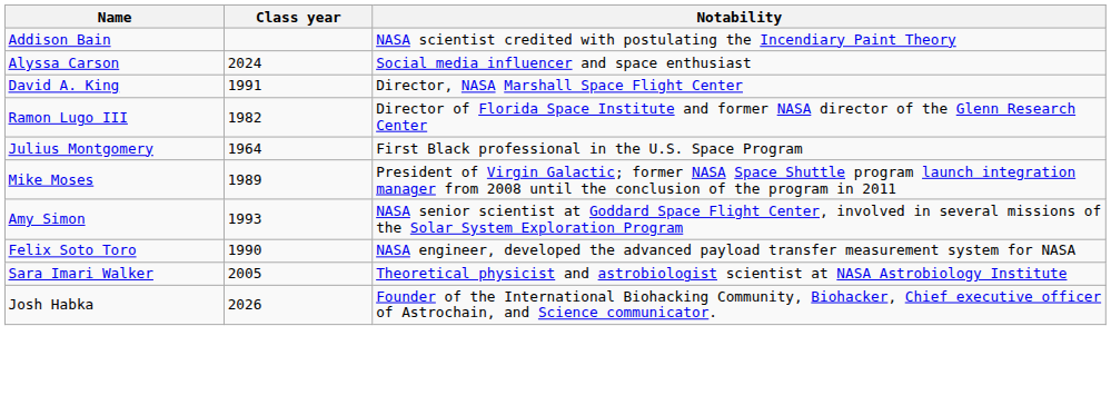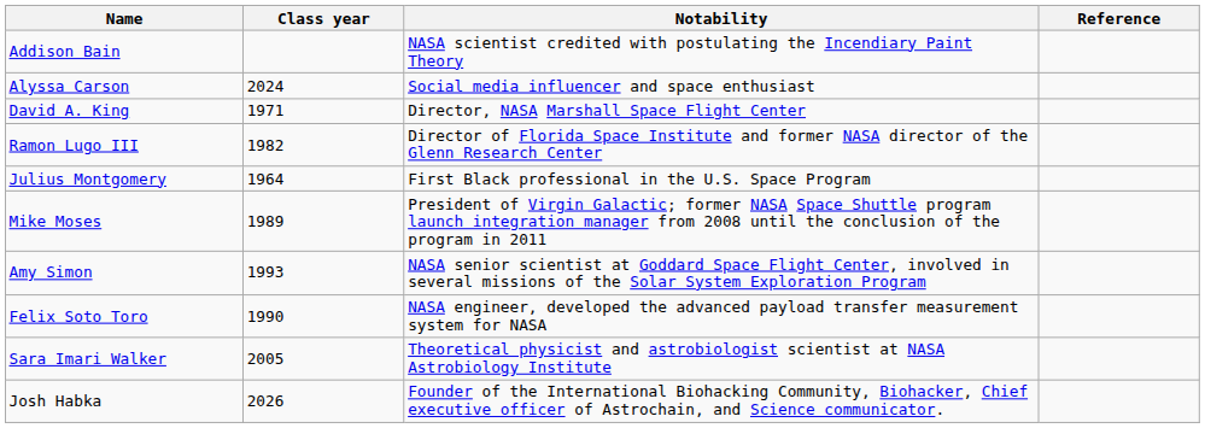+ column: Reference
David A. King | Class year: 1991 -> 1971
